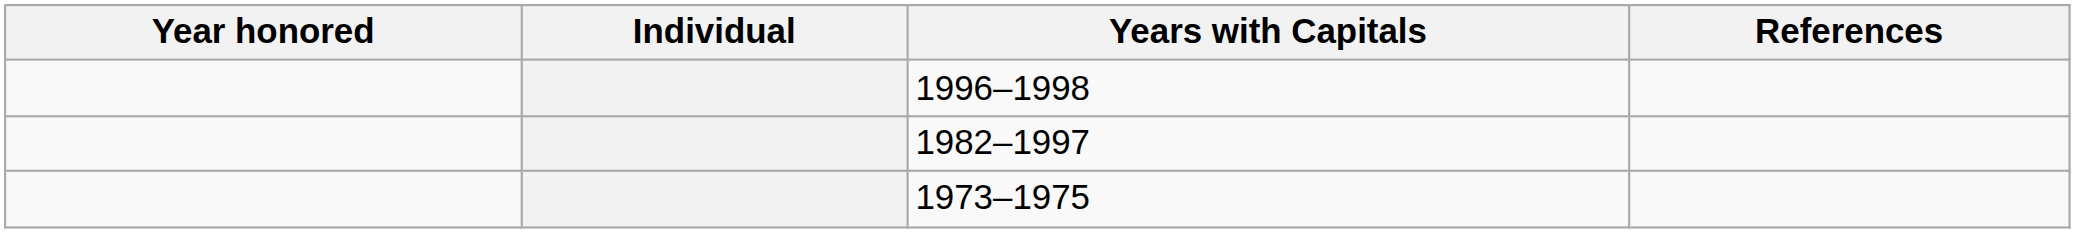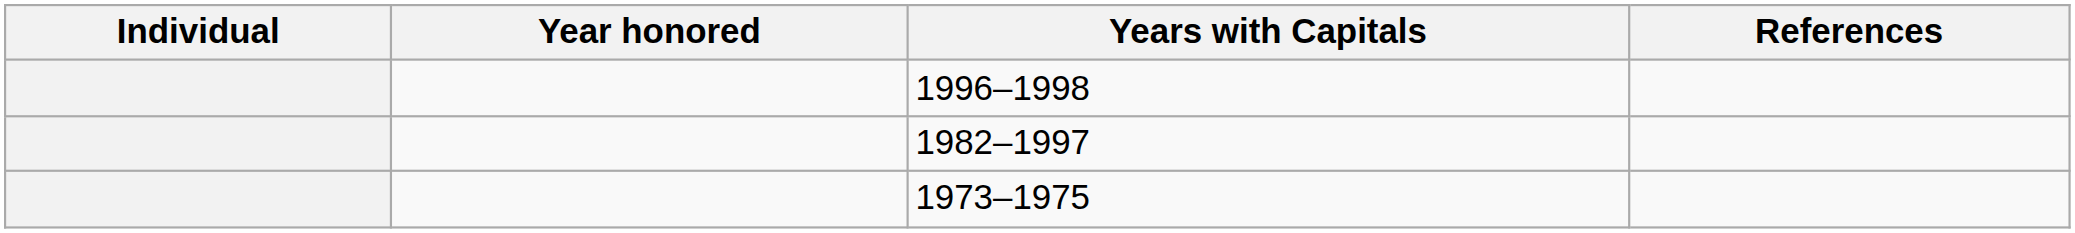columns swapped: Individual <-> Year honored
